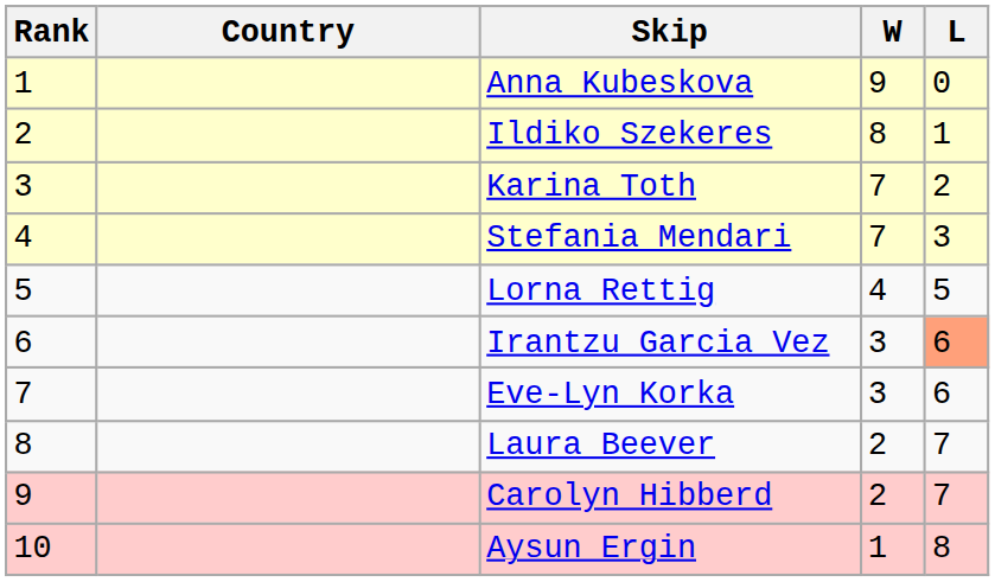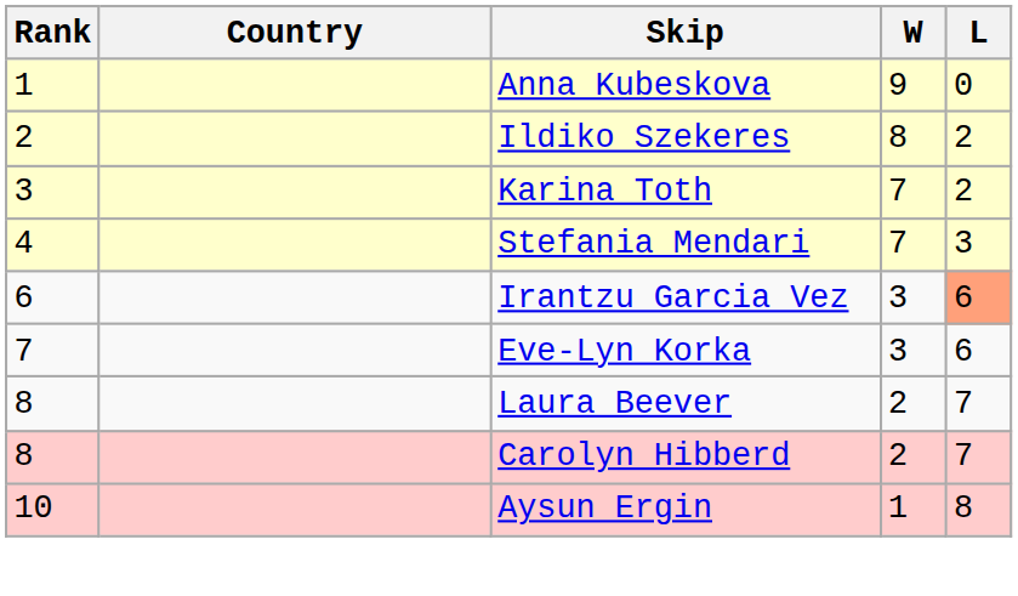Ildiko Szekeres | L: 1 -> 2
- row: 5 | Lorna Rettig | 4 | 5
Carolyn Hibberd | Rank: 9 -> 8
